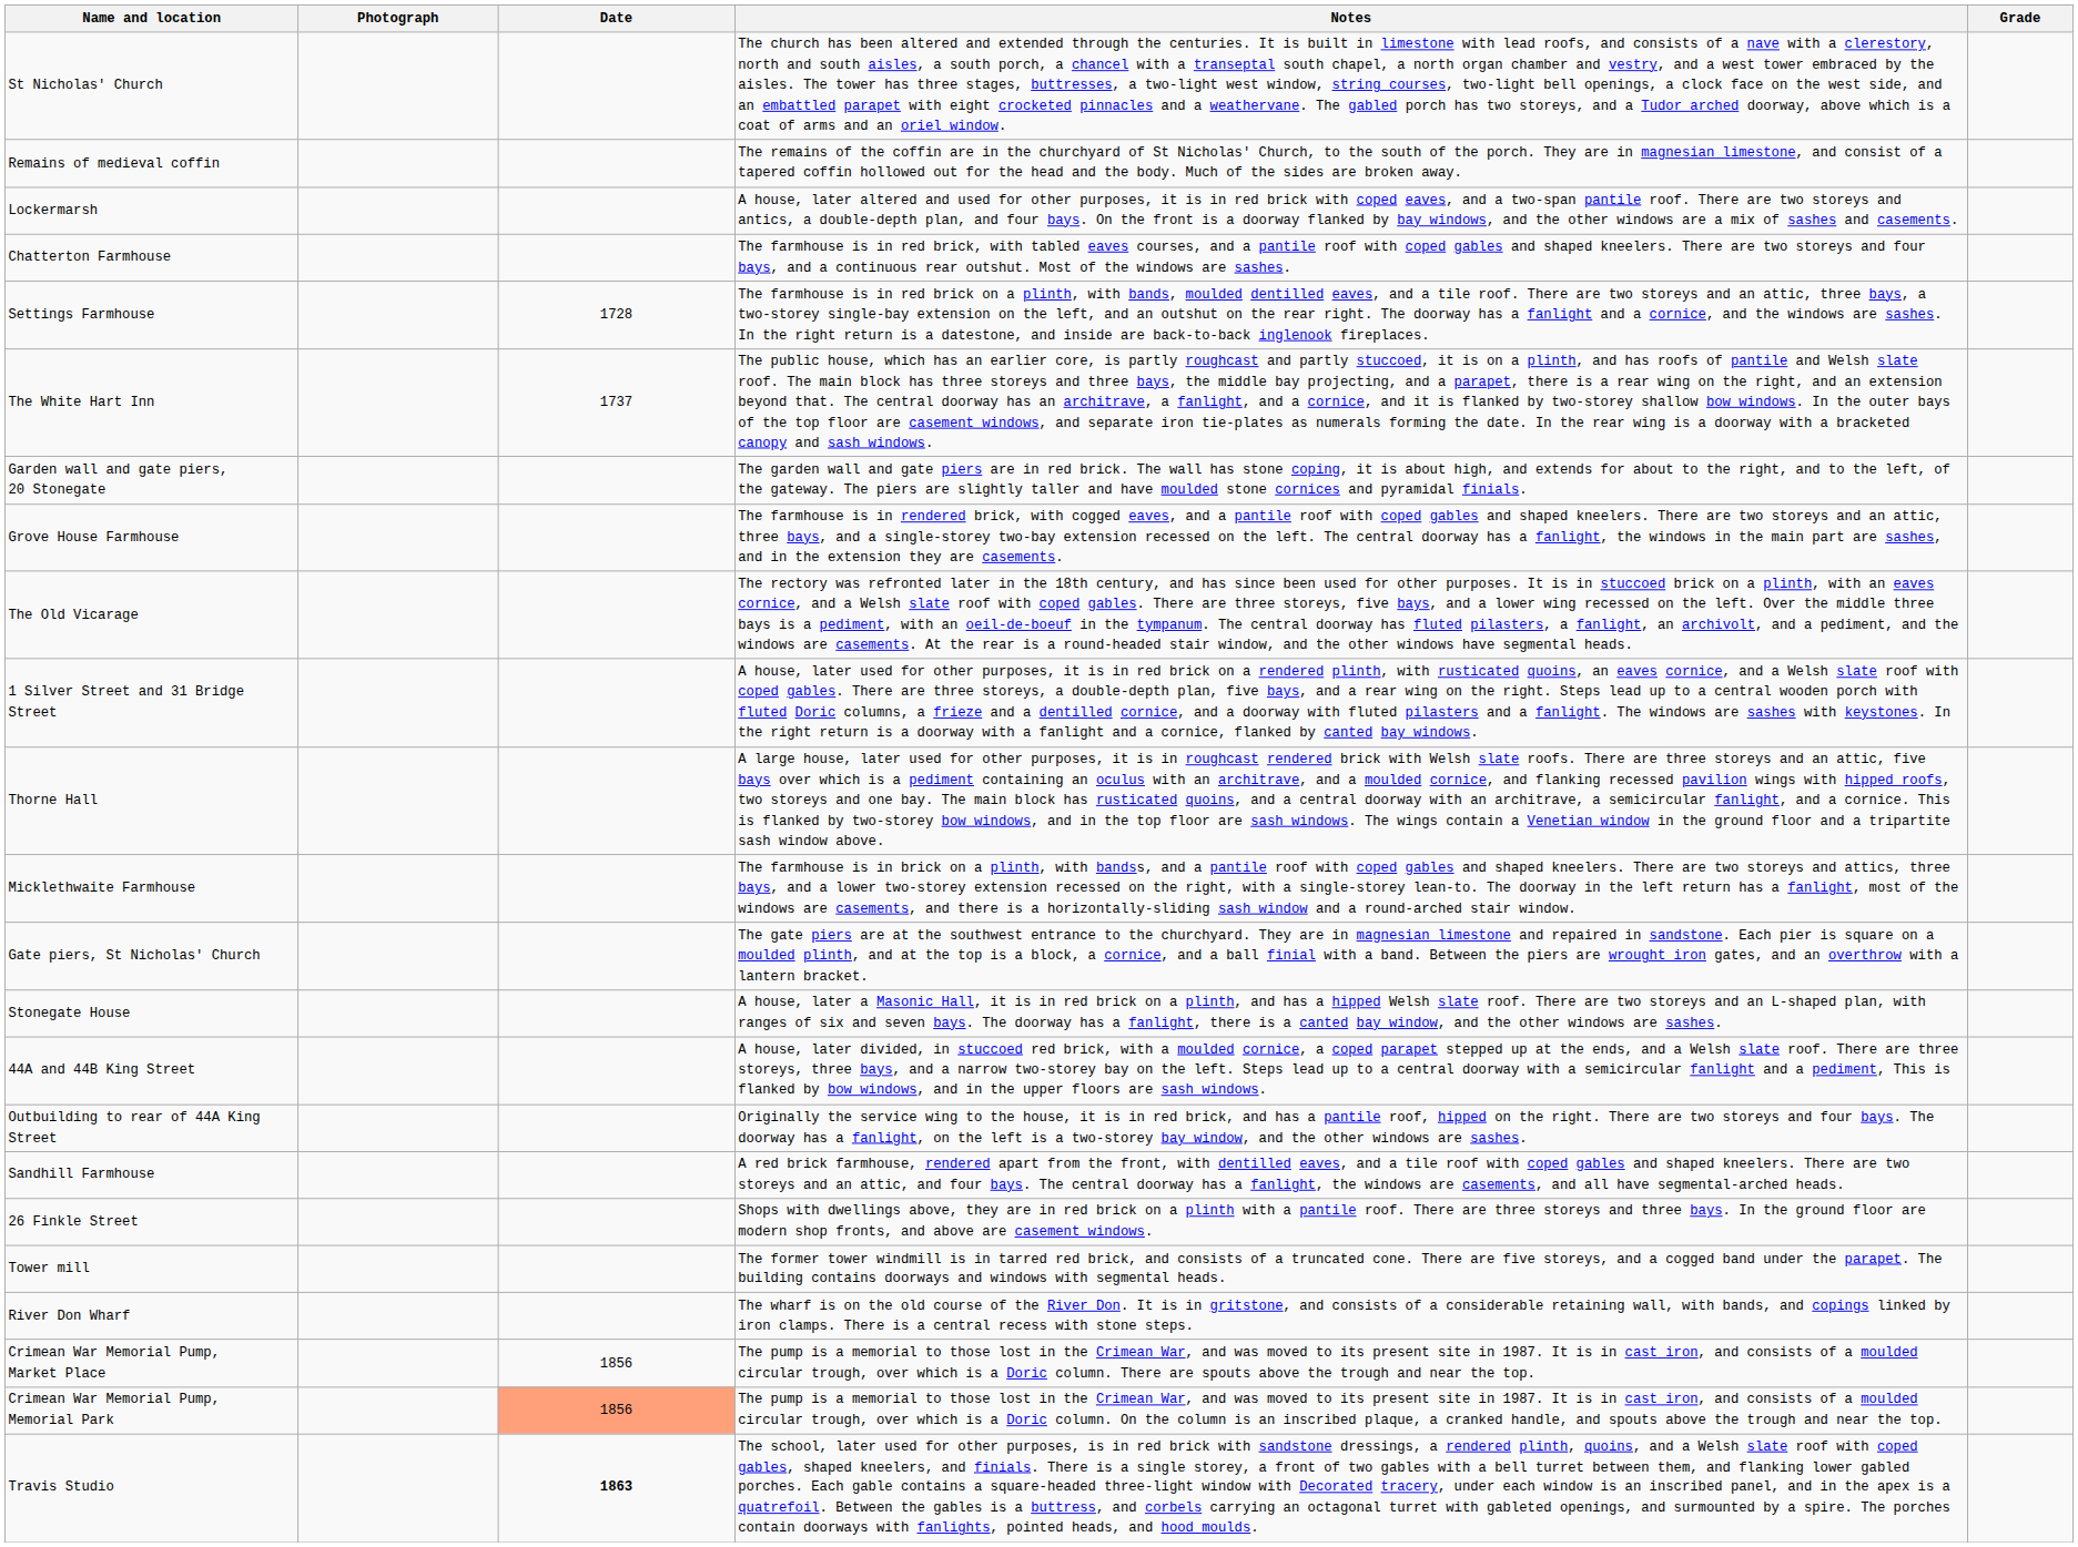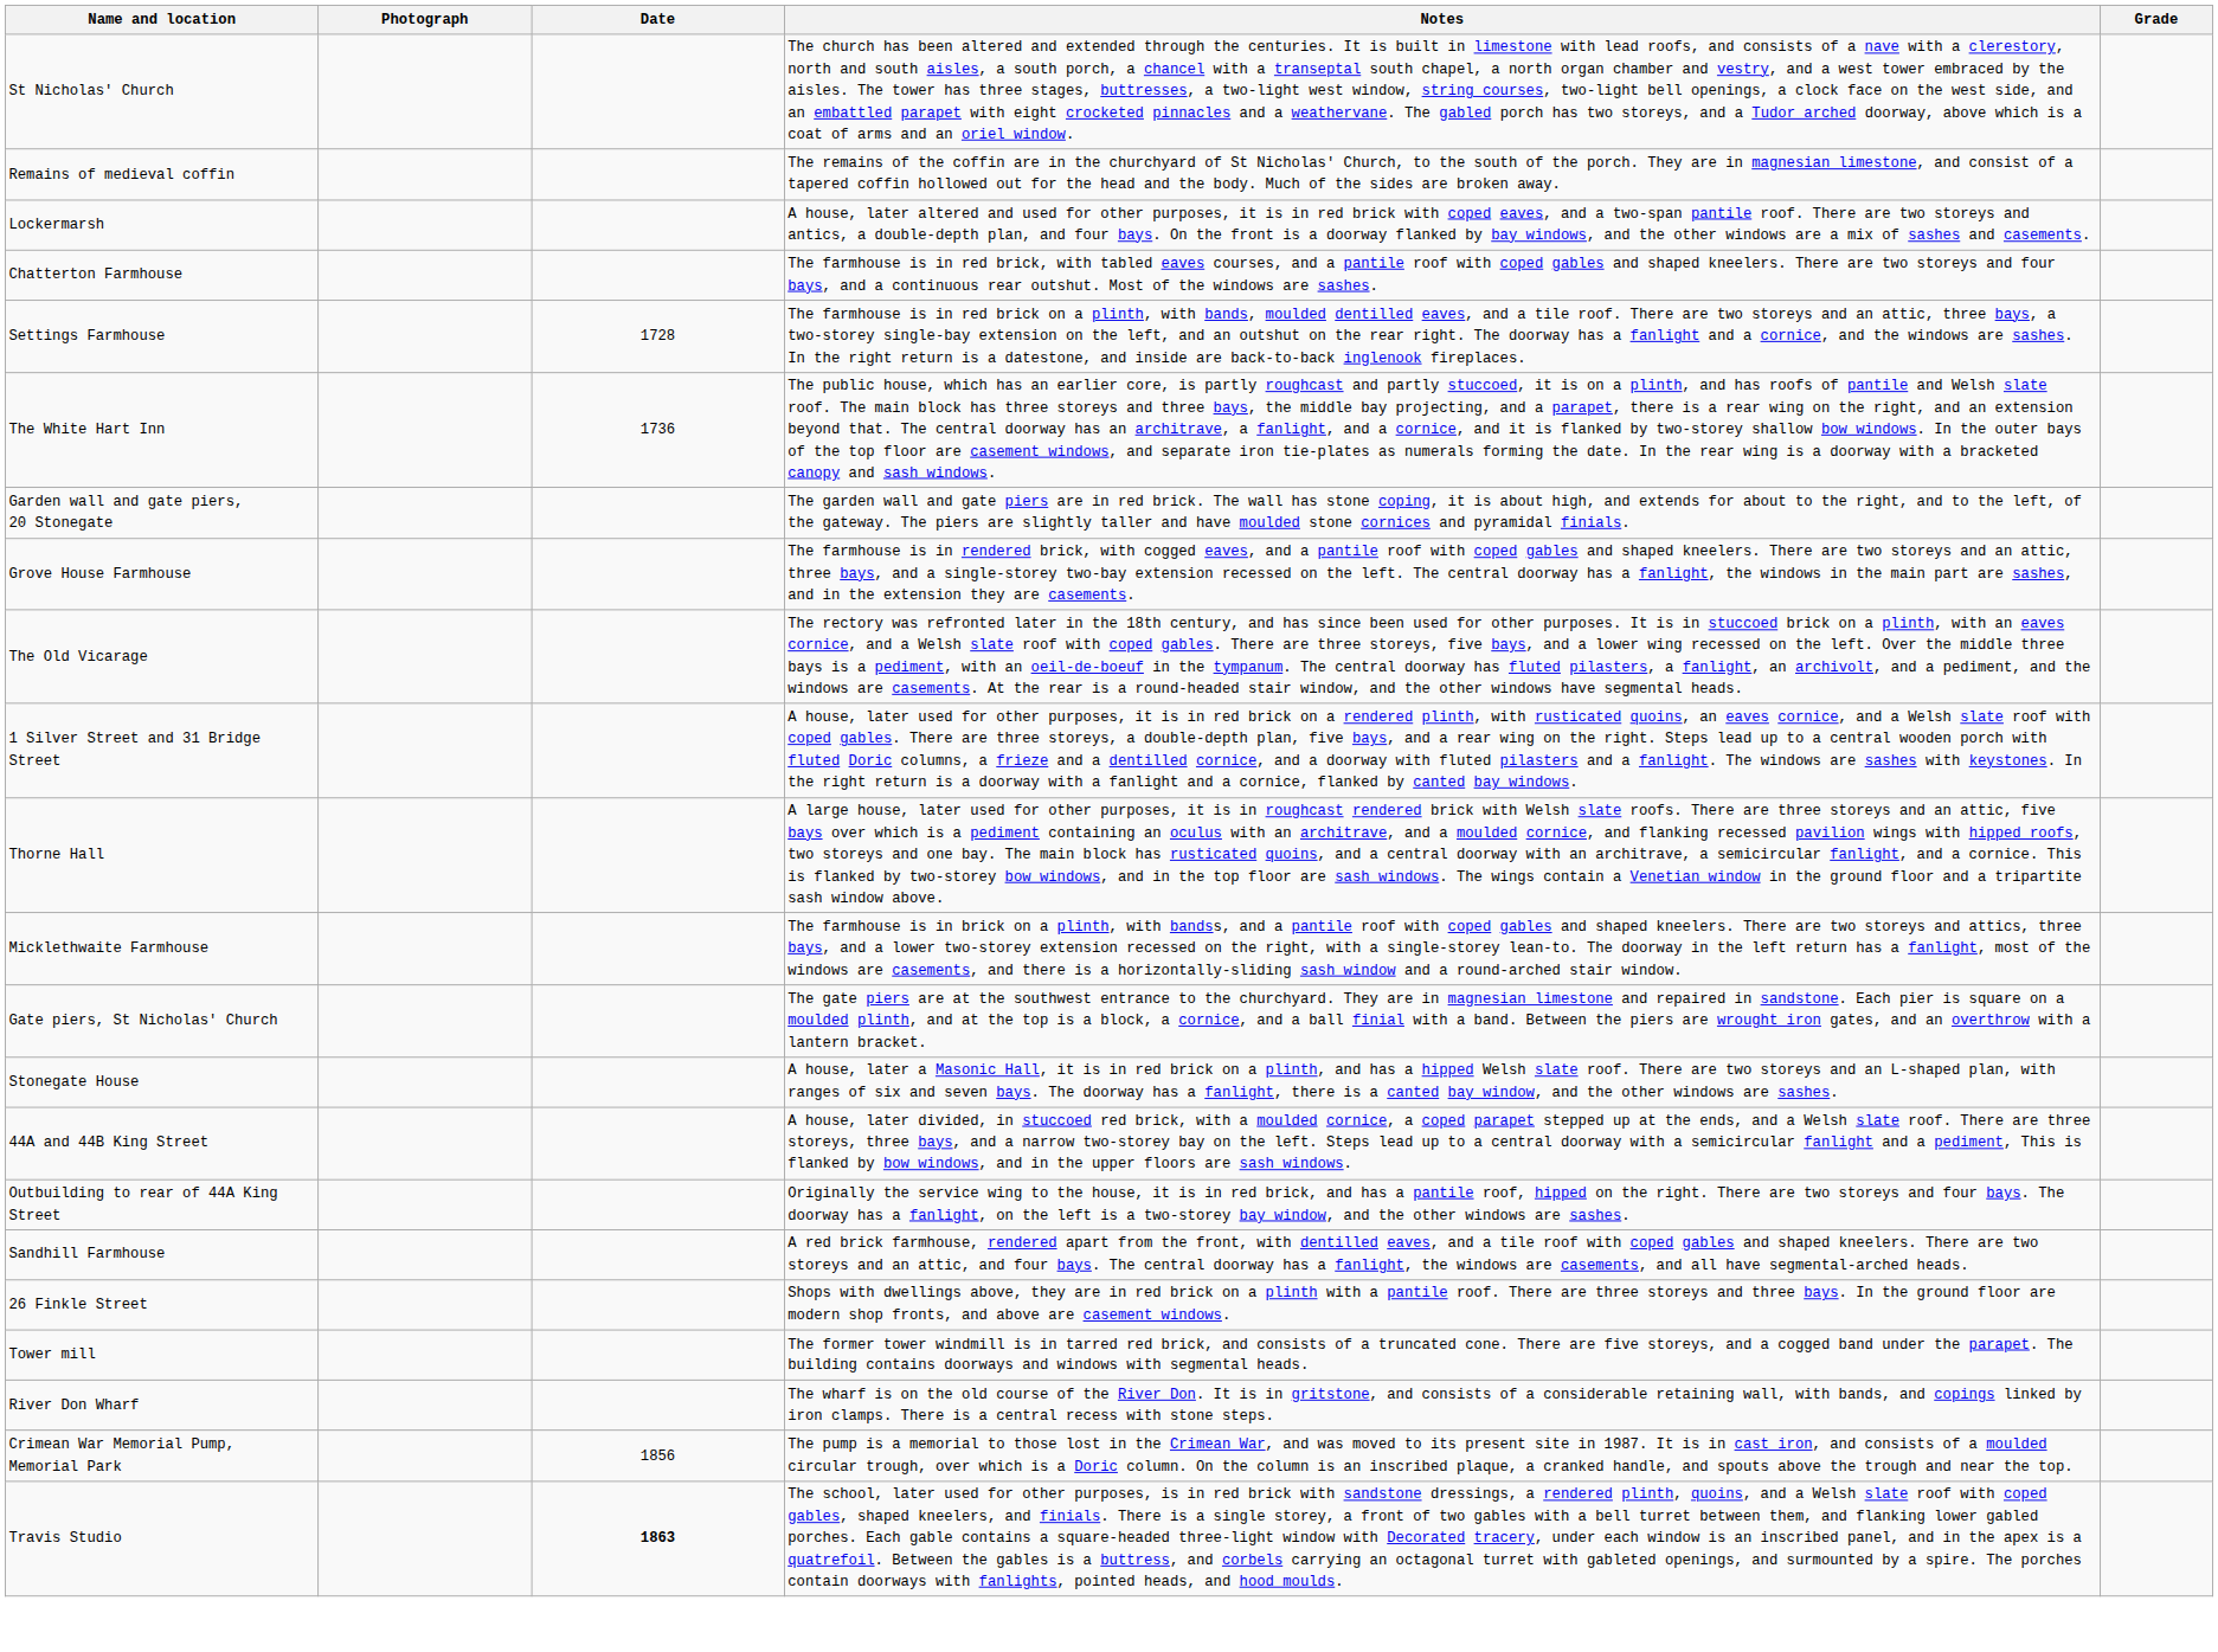The White Hart Inn | Date: 1737 -> 1736
- row: Crimean War Memorial Pump, Market Place | 1856 | The pump is a memorial to those lost in the Crimean War, and was moved to its present site in 1987. It is in cast iron, and consists of a moulded circular trough, over which is a Doric column. There are spouts above the trough and near the top.
Crimean War Memorial Pump, Memorial Park | Date: lightsalmon background -> no background
